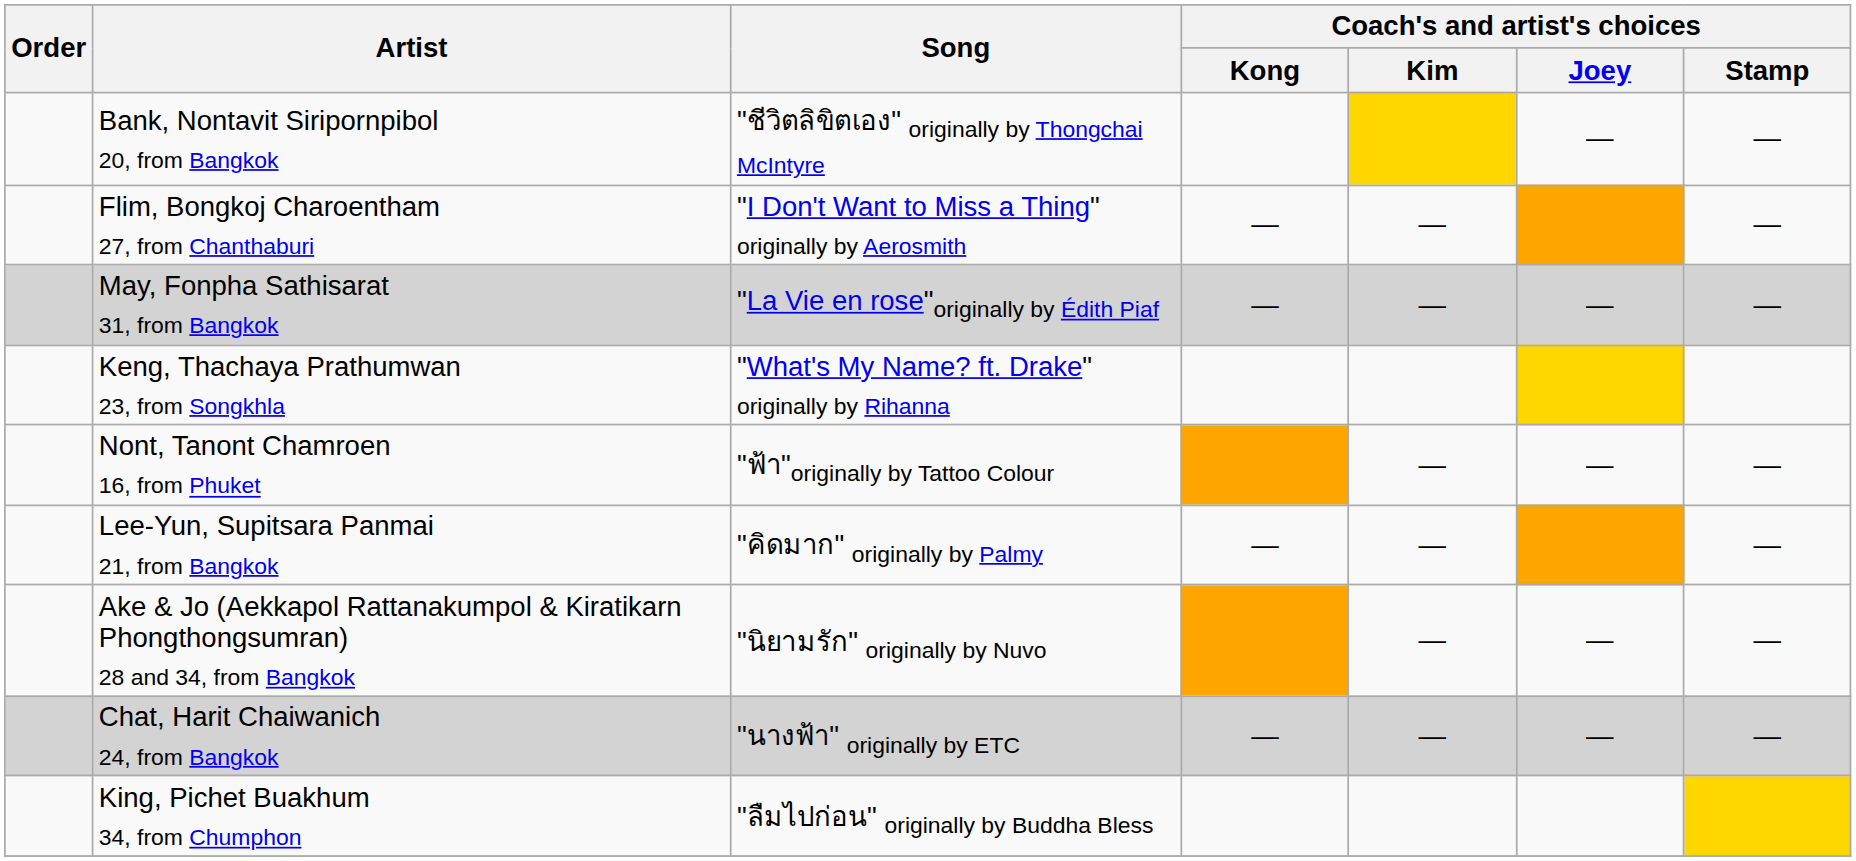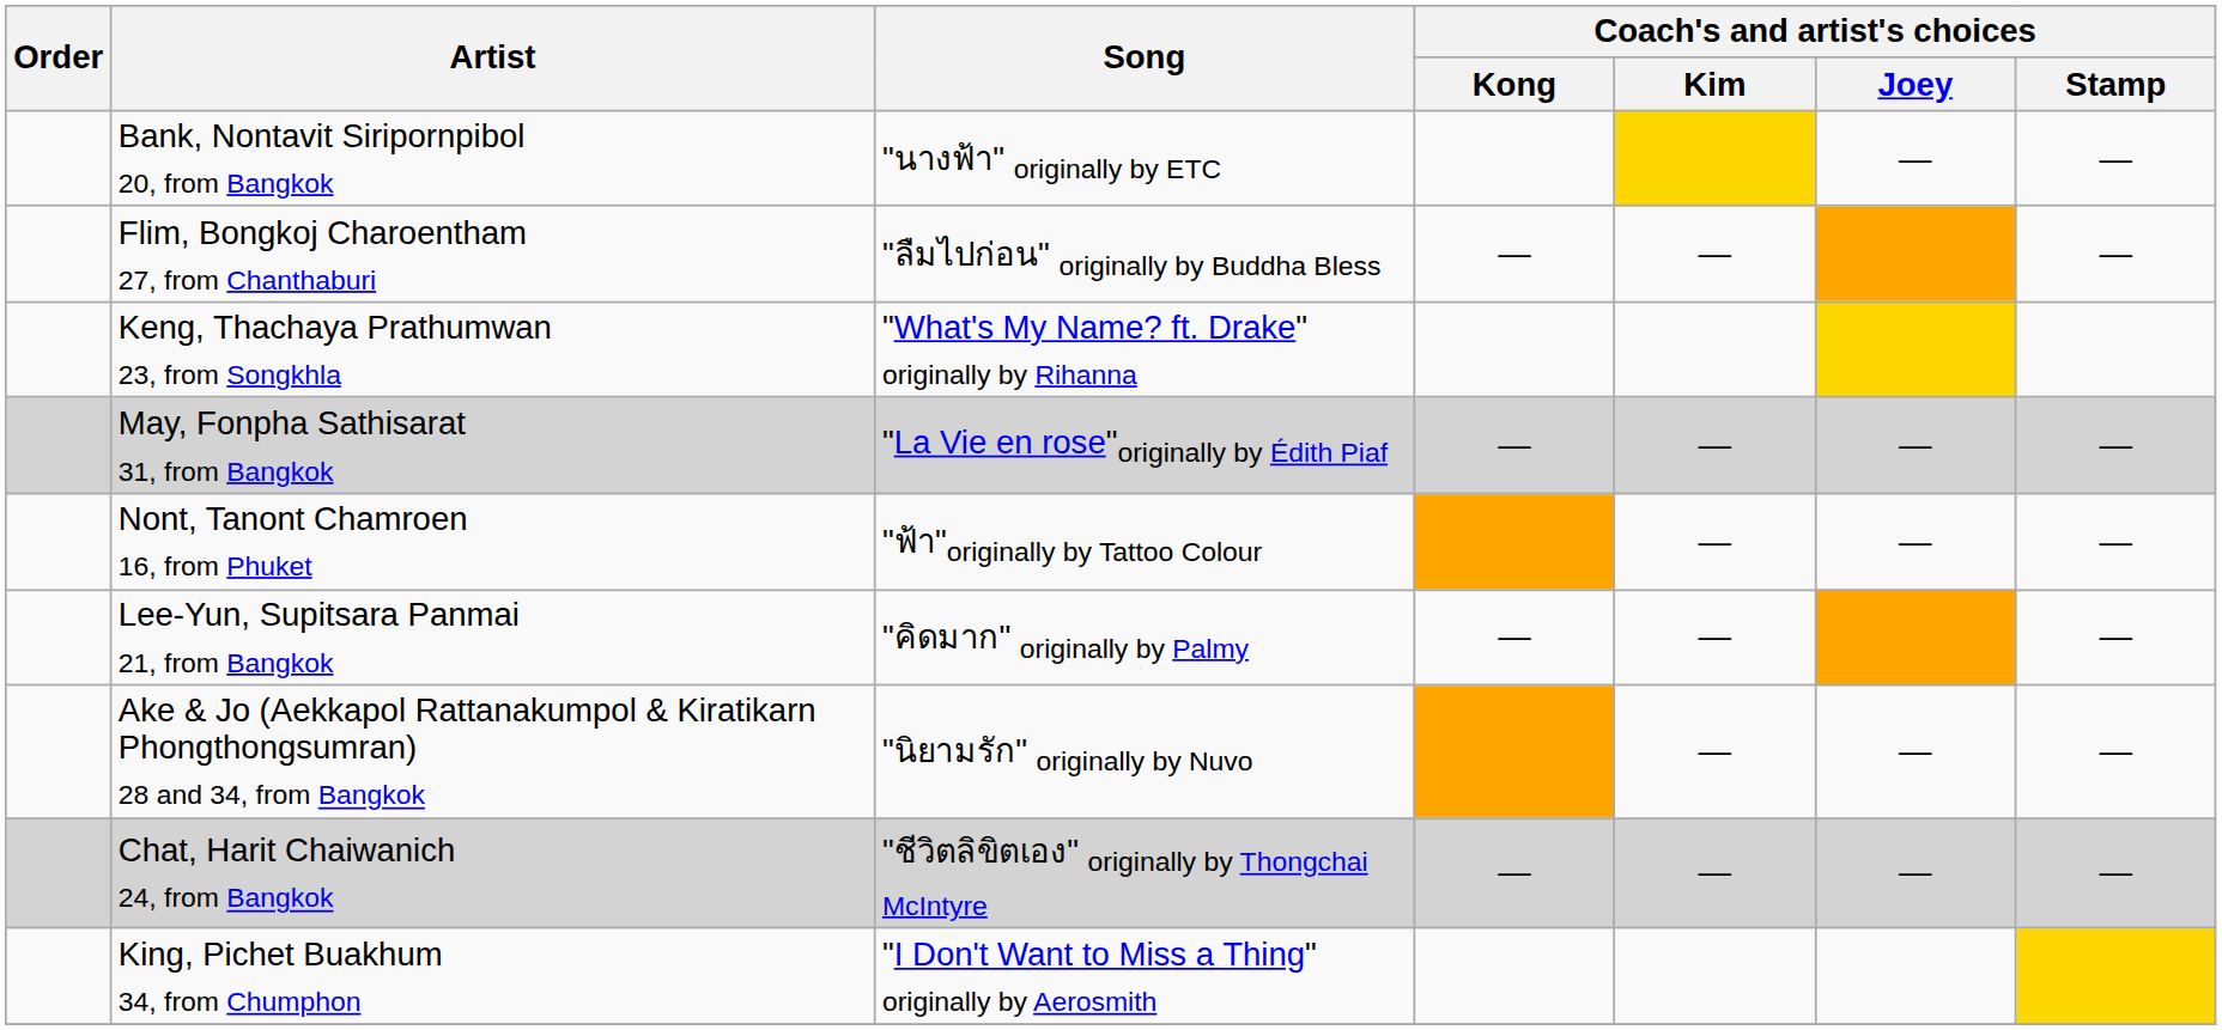Bank, Nontavit Siripornpibol 20, from Bangkok | Song: "ชีวิตลิขิตเอง" originally by Thongchai McIntyre -> "นางฟ้า" originally by ETC
Flim, Bongkoj Charoentham 27, from Chanthaburi | Song: "I Don't Want to Miss a Thing" originally by Aerosmith -> "ลืมไปก่อน" originally by Buddha Bless
rows swapped: Keng, Thachaya Prathumwan 23, from Songkhla <-> May, Fonpha Sathisarat 31, from Bangkok
Chat, Harit Chaiwanich 24, from Bangkok | Song: "นางฟ้า" originally by ETC -> "ชีวิตลิขิตเอง" originally by Thongchai McIntyre
King, Pichet Buakhum 34, from Chumphon | Song: "ลืมไปก่อน" originally by Buddha Bless -> "I Don't Want to Miss a Thing" originally by Aerosmith
